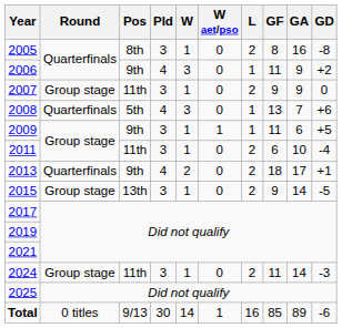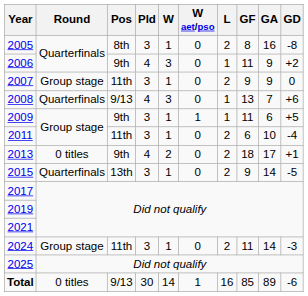2008 | Pos: 5th -> 9/13
2013 | Round: Quarterfinals -> 0 titles
2015 | Round: Group stage -> Quarterfinals
